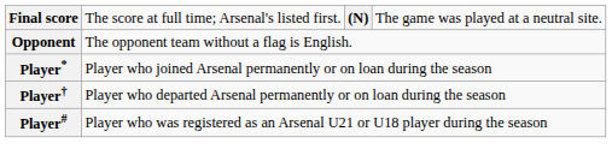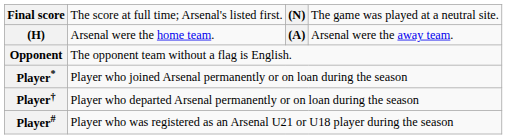+ row: (H) | Arsenal were the home team. | (A) | Arsenal were the away team.
